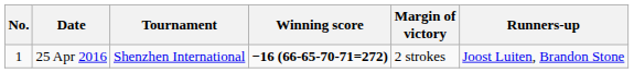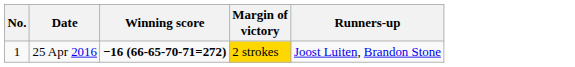- column: Tournament | Shenzhen International
25 Apr 2016 | Margin of victory: no background -> gold background
